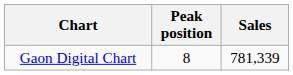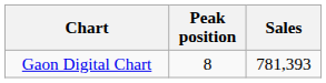Gaon Digital Chart | Sales: 781,339 -> 781,393
